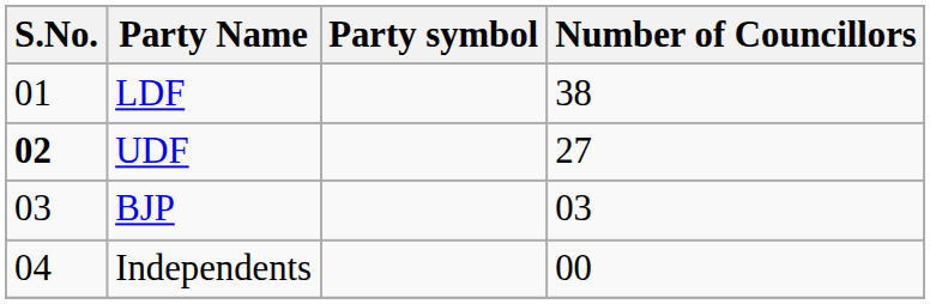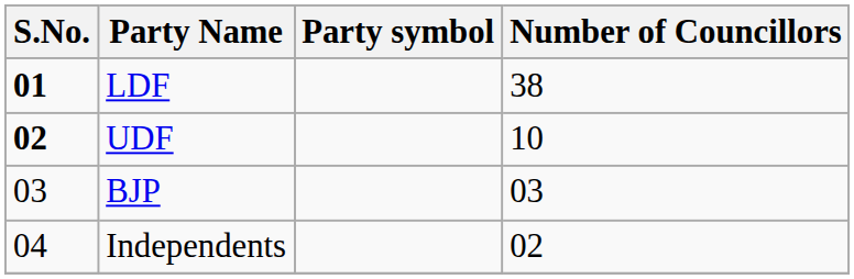LDF | S.No.: normal -> bold
UDF | Number of Councillors: 27 -> 10
Independents | Number of Councillors: 00 -> 02
